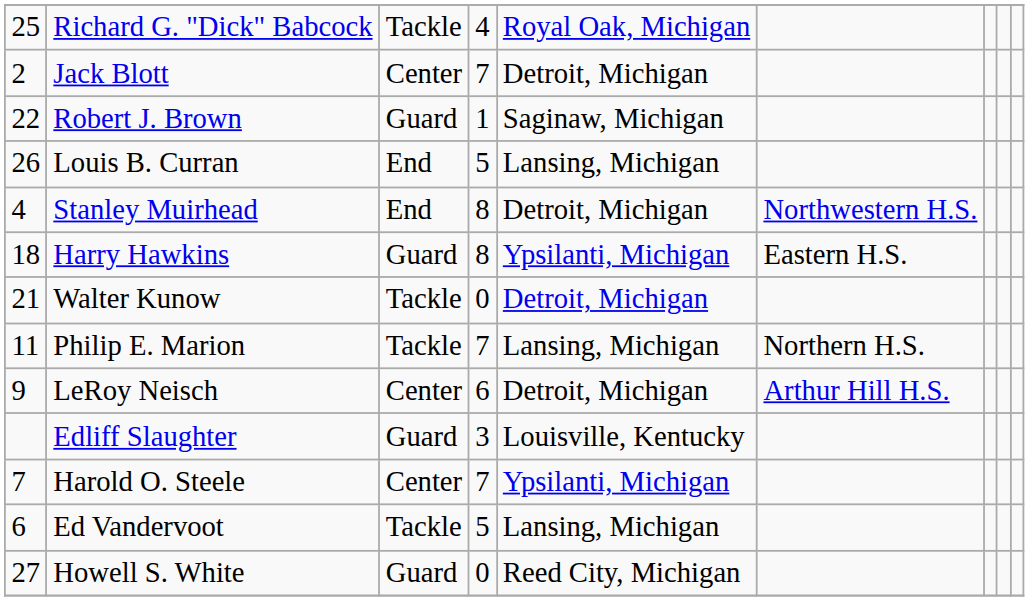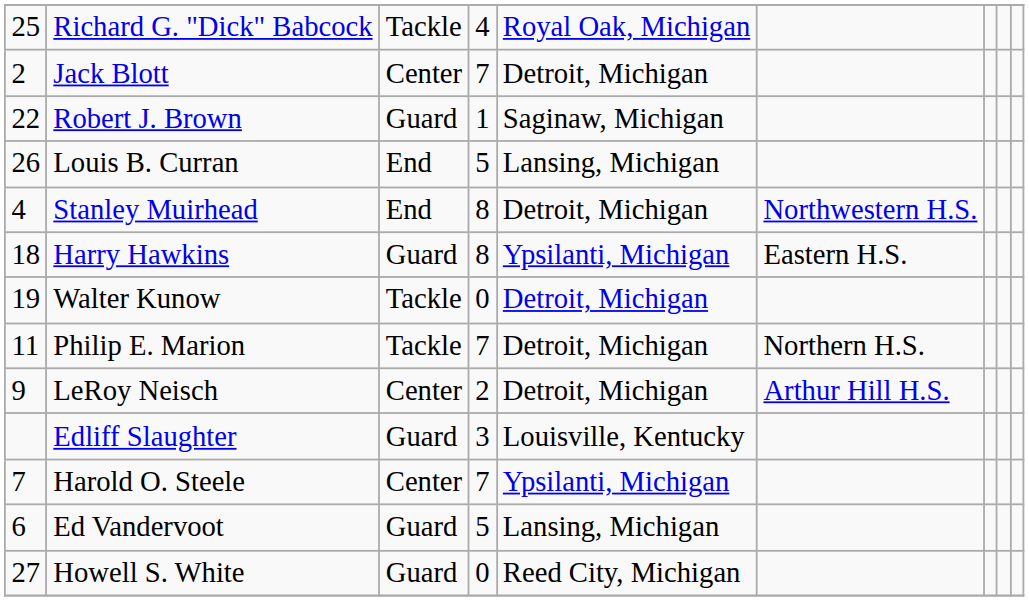Walter Kunow | column 1: 21 -> 19
Philip E. Marion | column 5: Lansing, Michigan -> Detroit, Michigan
LeRoy Neisch | column 4: 6 -> 2
Ed Vandervoot | column 3: Tackle -> Guard
